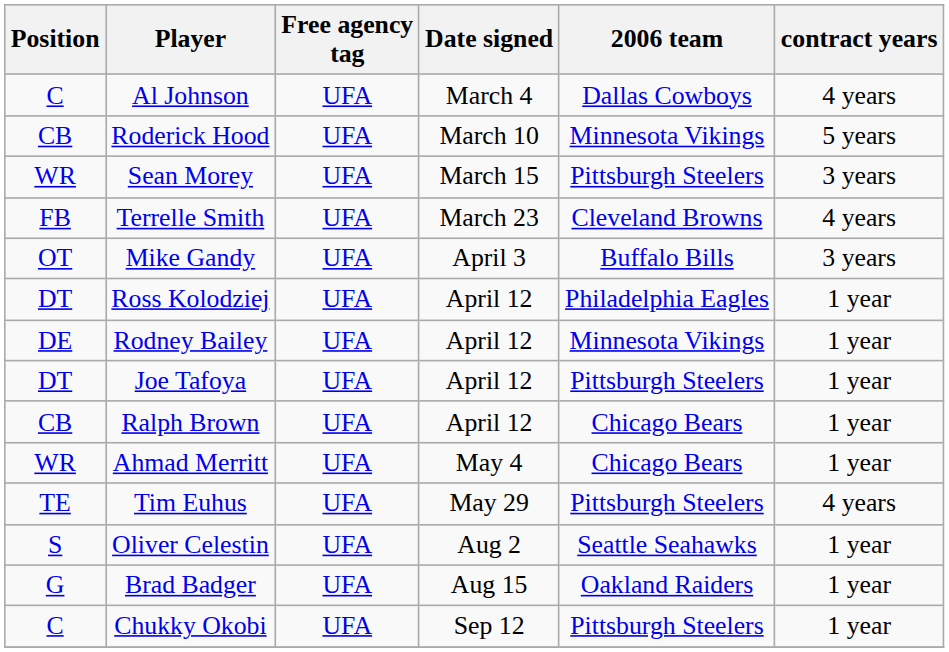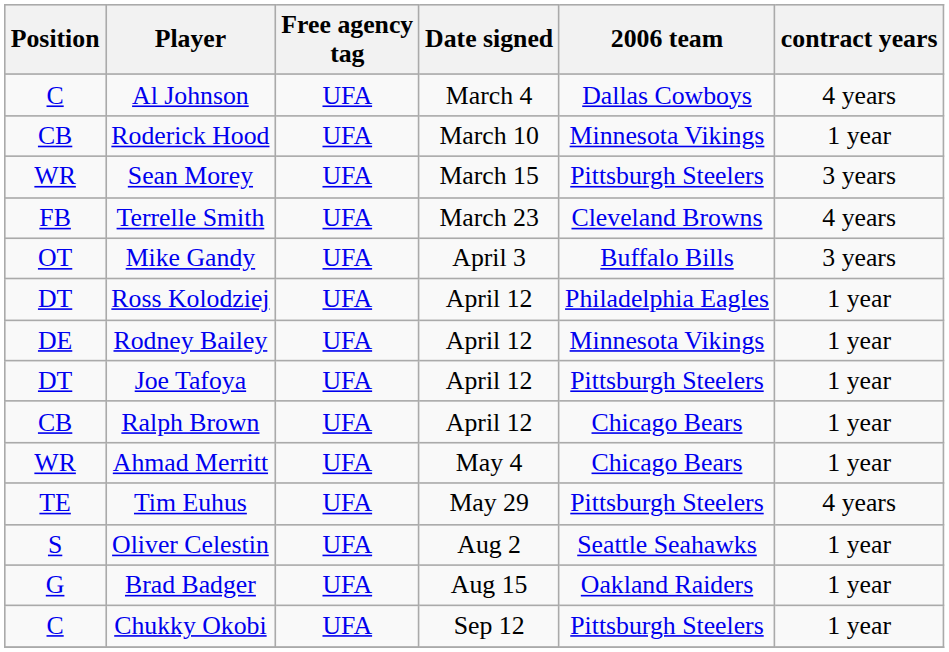Roderick Hood | contract years: 5 years -> 1 year
